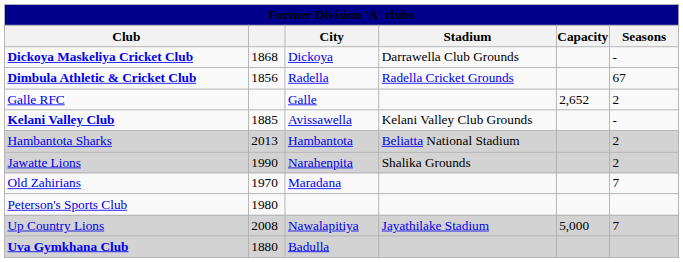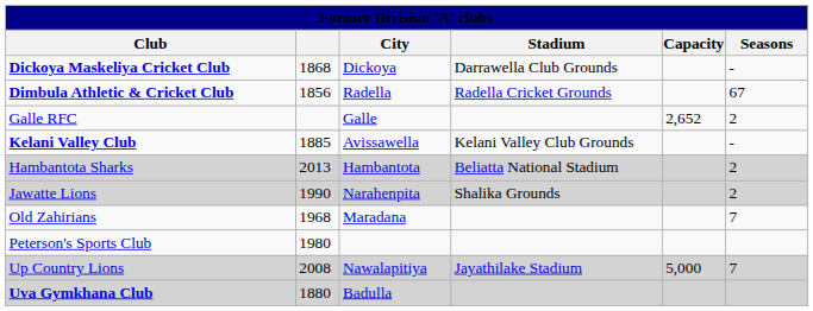Old Zahirians | column 2: 1970 -> 1968
